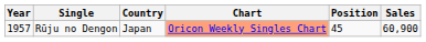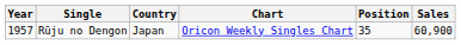Rūju no Dengon | Chart: lightsalmon background -> no background
Rūju no Dengon | Position: 45 -> 35
